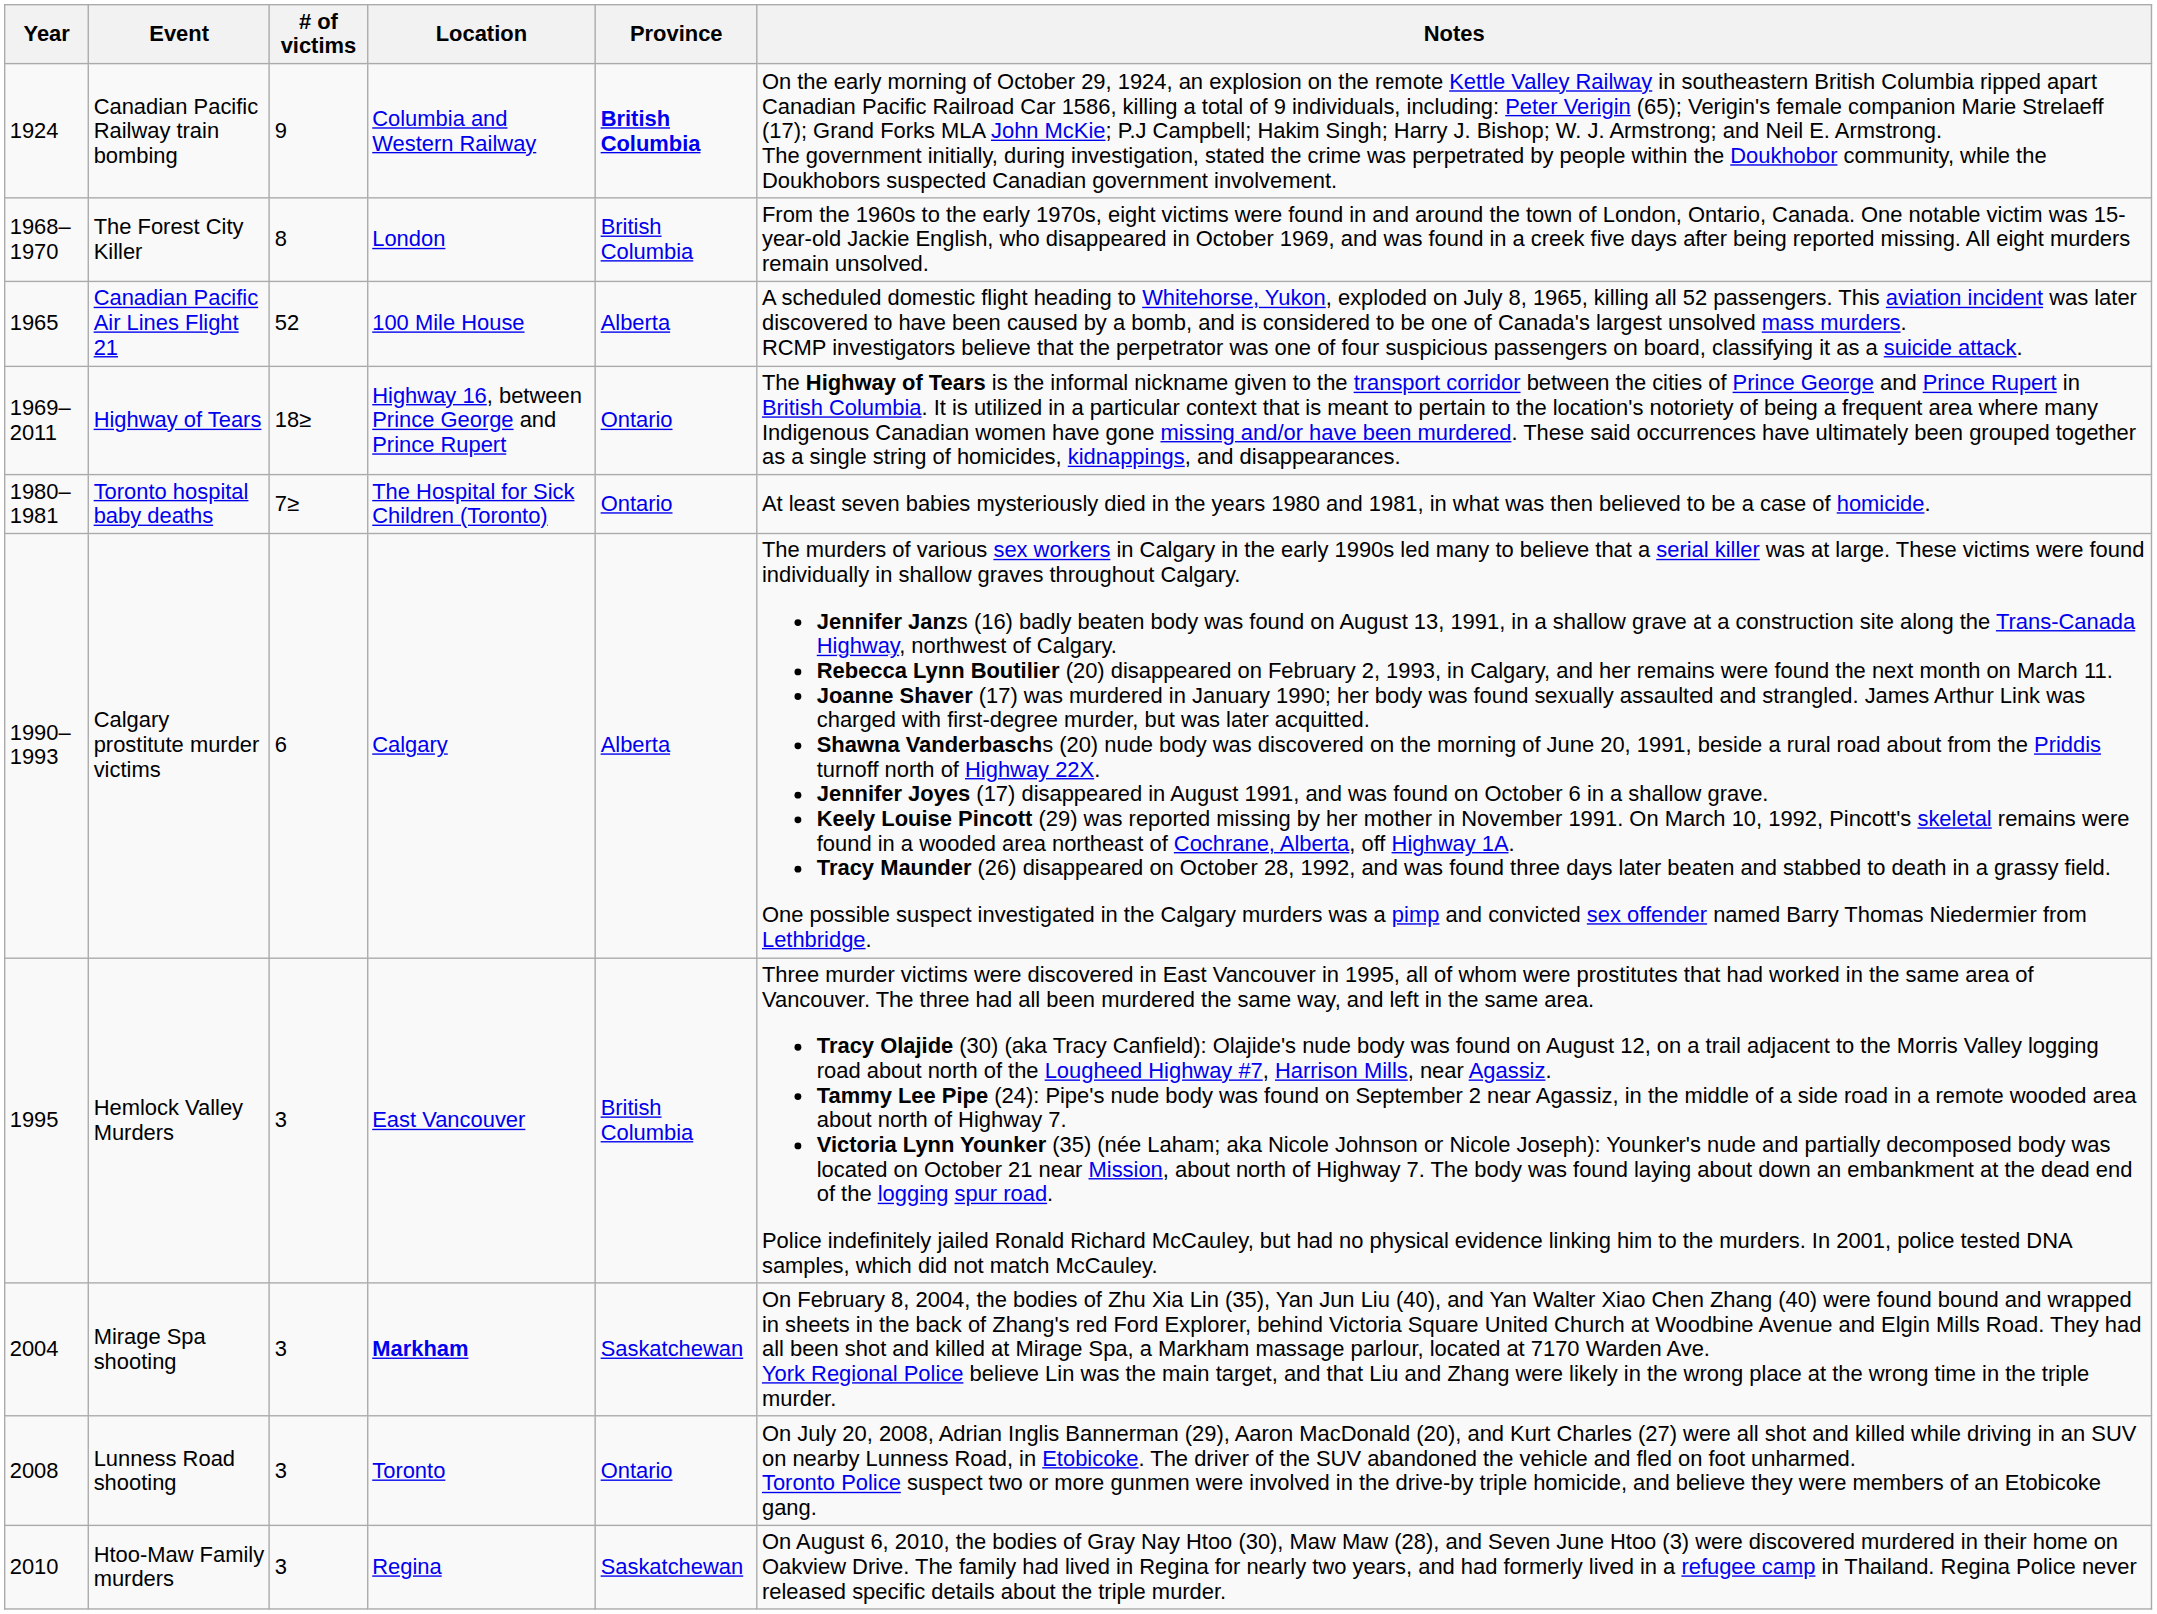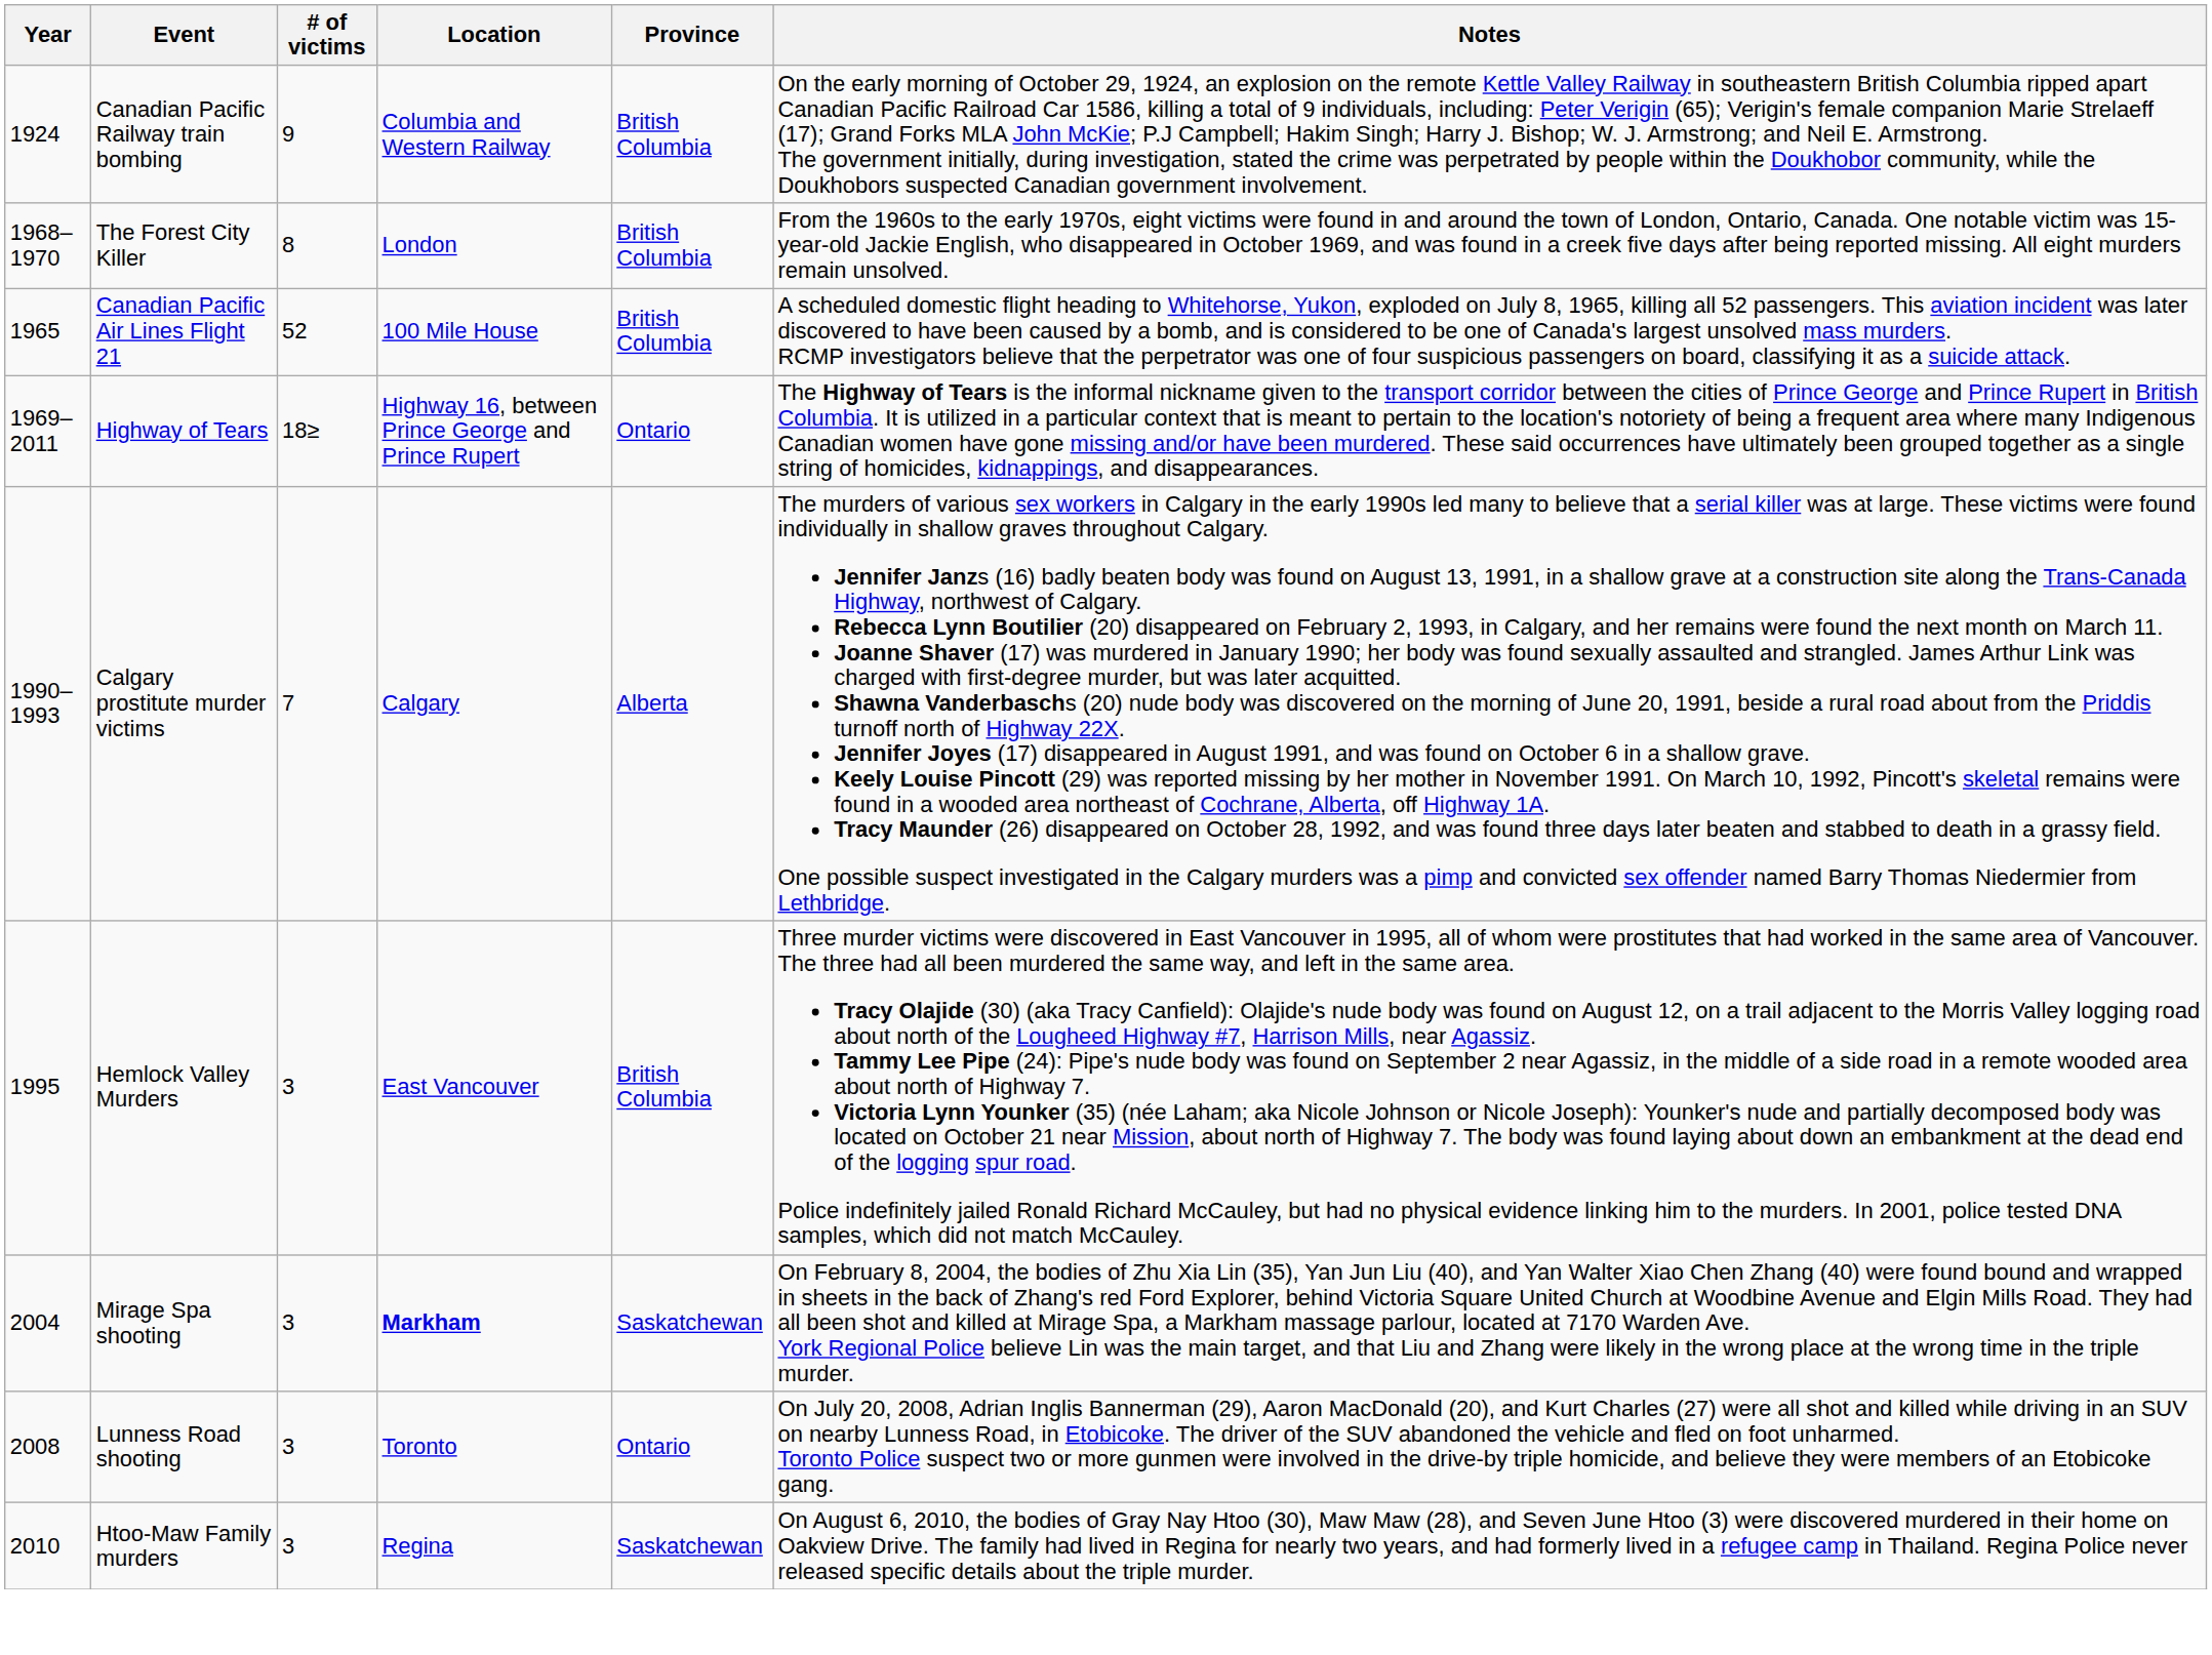Canadian Pacific Railway train bombing | Province: bold -> normal
Canadian Pacific Air Lines Flight 21 | Province: Alberta -> British Columbia
- row: 1980–1981 | Toronto hospital baby deaths | 7≥ | The Hospital for Sick Children (Toronto) | Ontario | At least seven babies mysteriously died in the years 1980 and 1981, in what was then believed to be a case of homicide.
Calgary prostitute murder victims | # of victims: 6 -> 7
